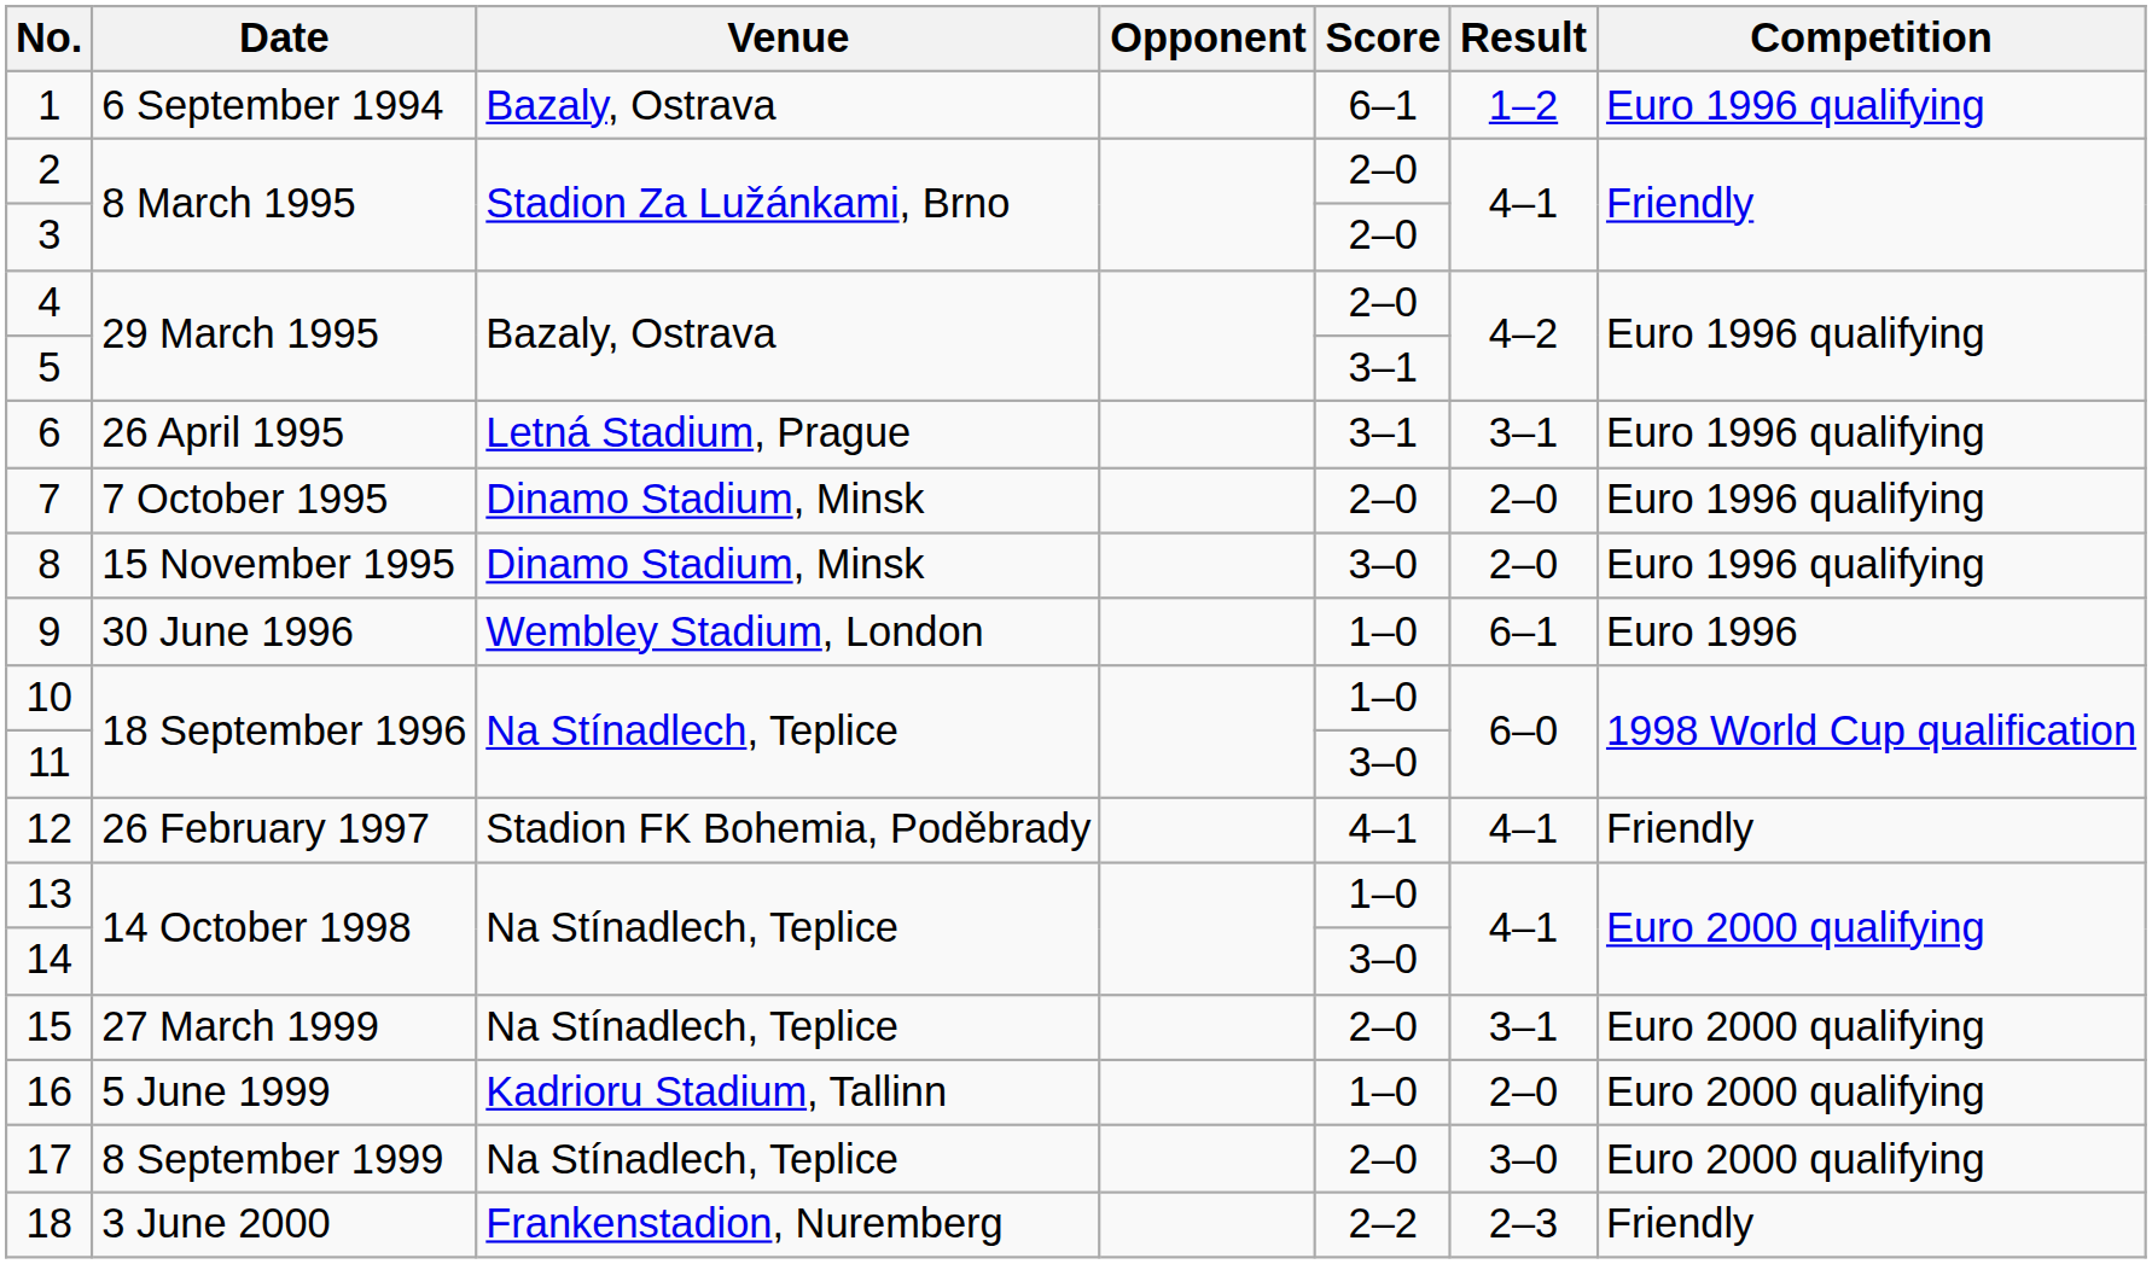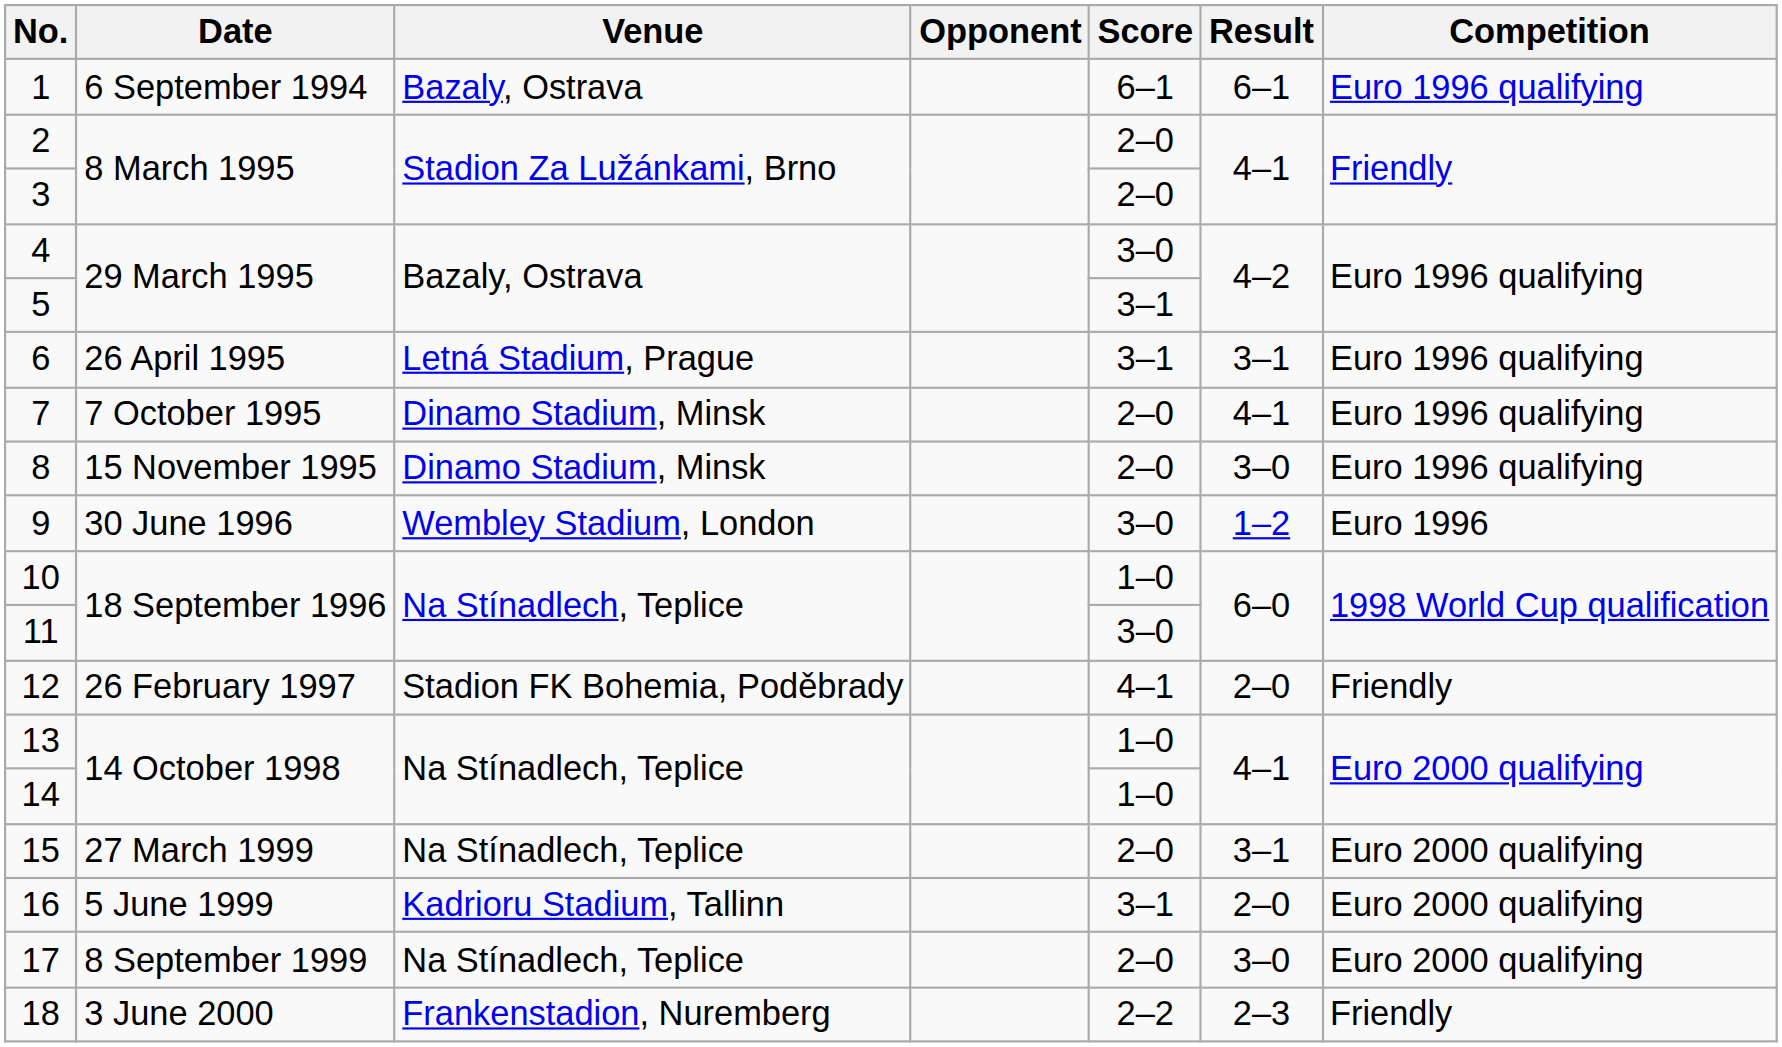1 | Result: 1–2 -> 6–1
4 | Score: 2–0 -> 3–0
7 | Result: 2–0 -> 4–1
8 | Score: 3–0 -> 2–0
8 | Result: 2–0 -> 3–0
9 | Score: 1–0 -> 3–0
9 | Result: 6–1 -> 1–2
12 | Result: 4–1 -> 2–0
14 | Score: 3–0 -> 1–0
16 | Score: 1–0 -> 3–1
